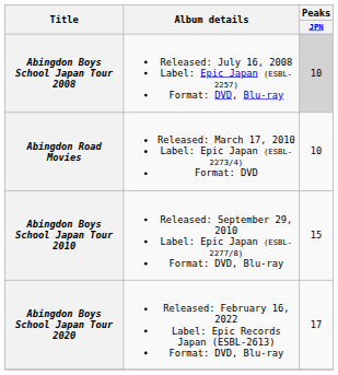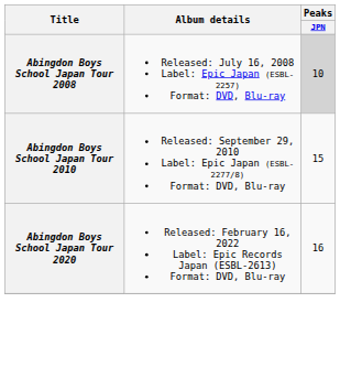- row: Abingdon Road Movies | Released: March 17, 2010 Label: Epic Japan (ESBL-2273/4) Format: DVD | 10
Abingdon Boys School Japan Tour 2020 | Peaks / JPN: 17 -> 16
